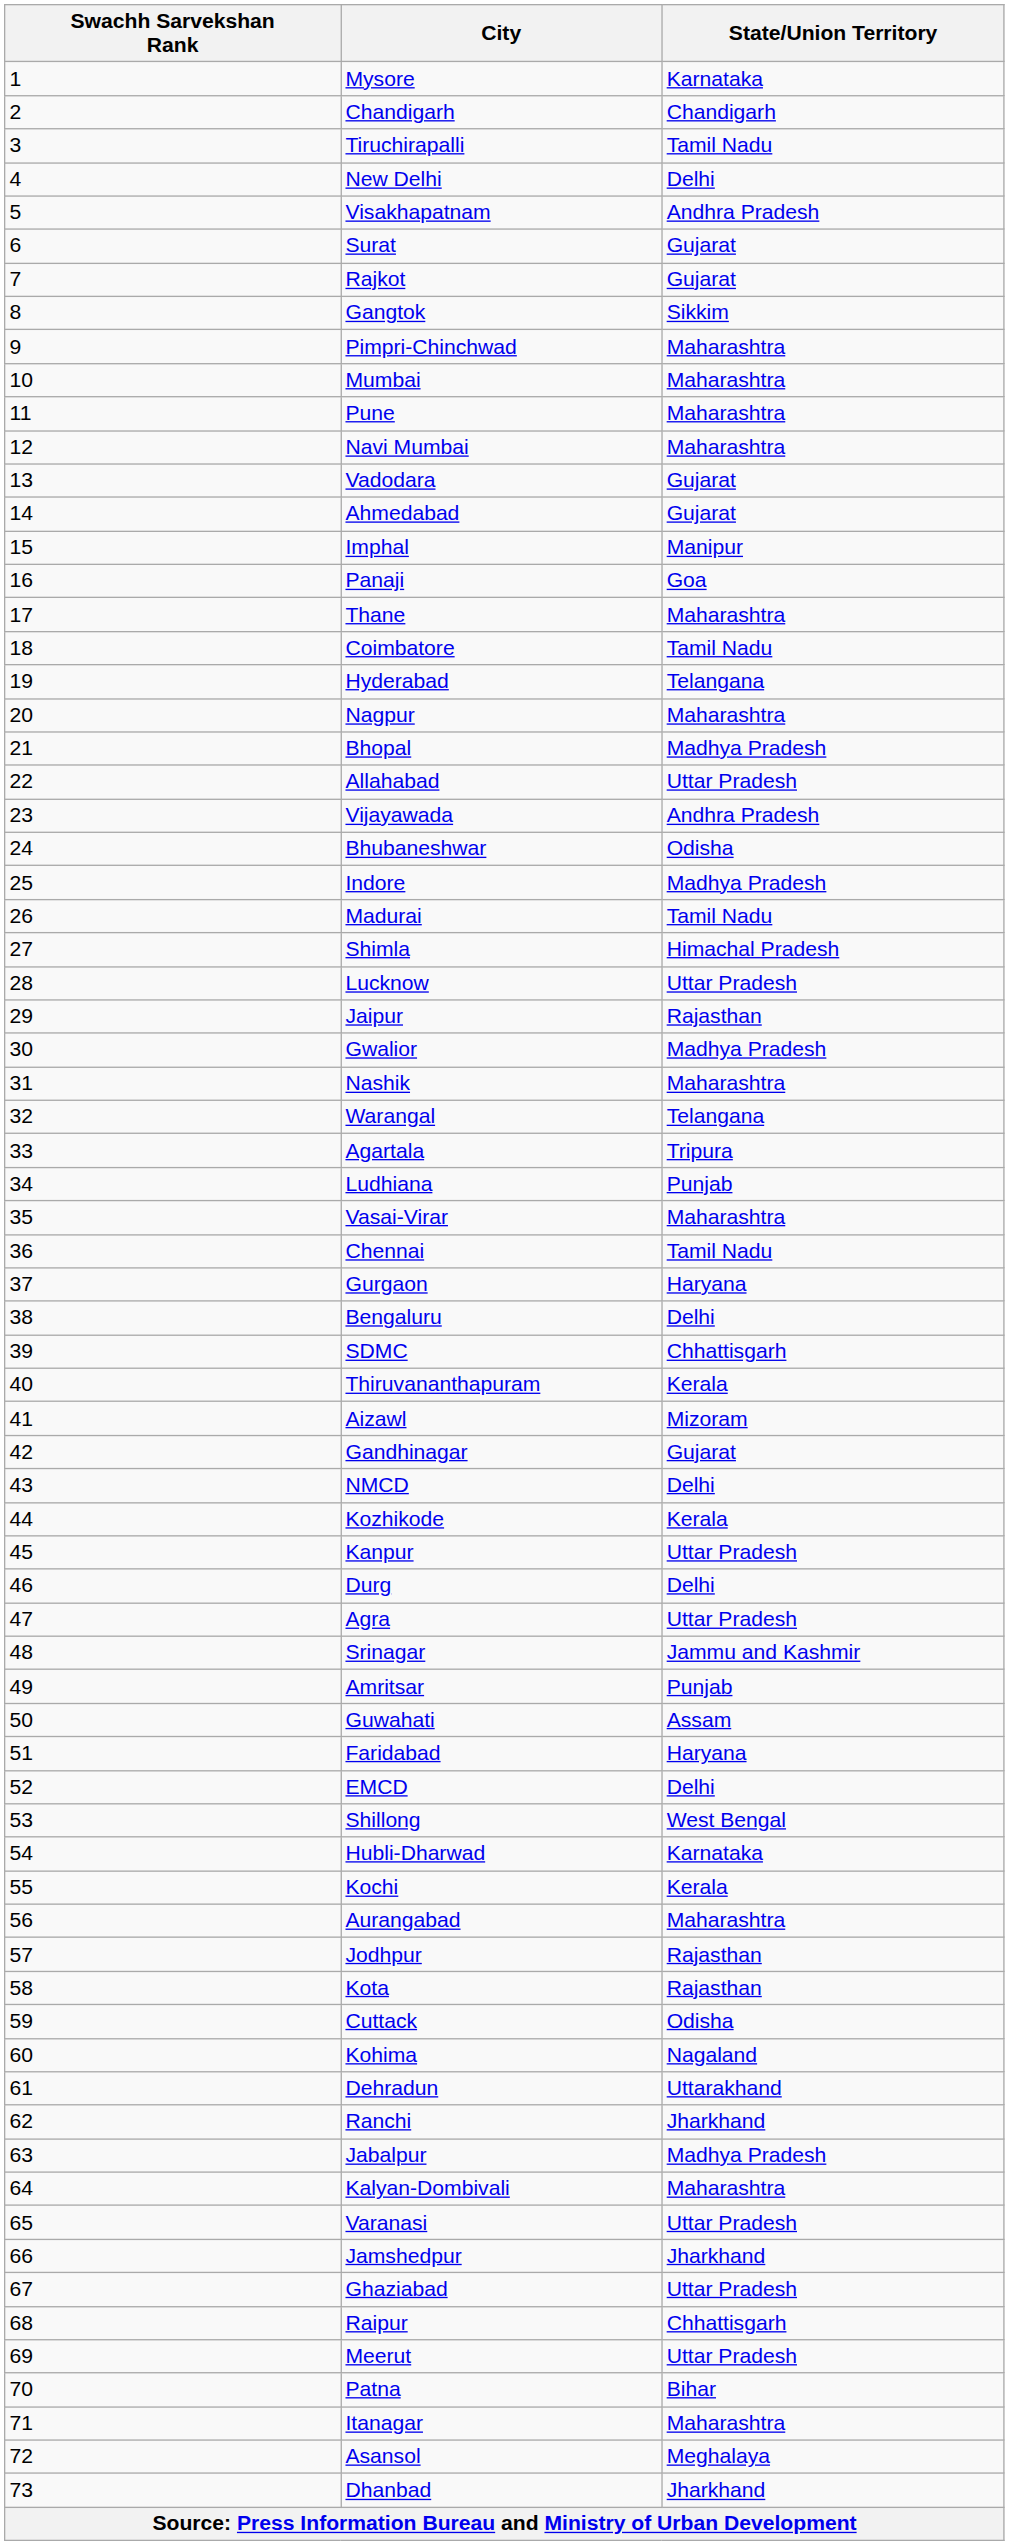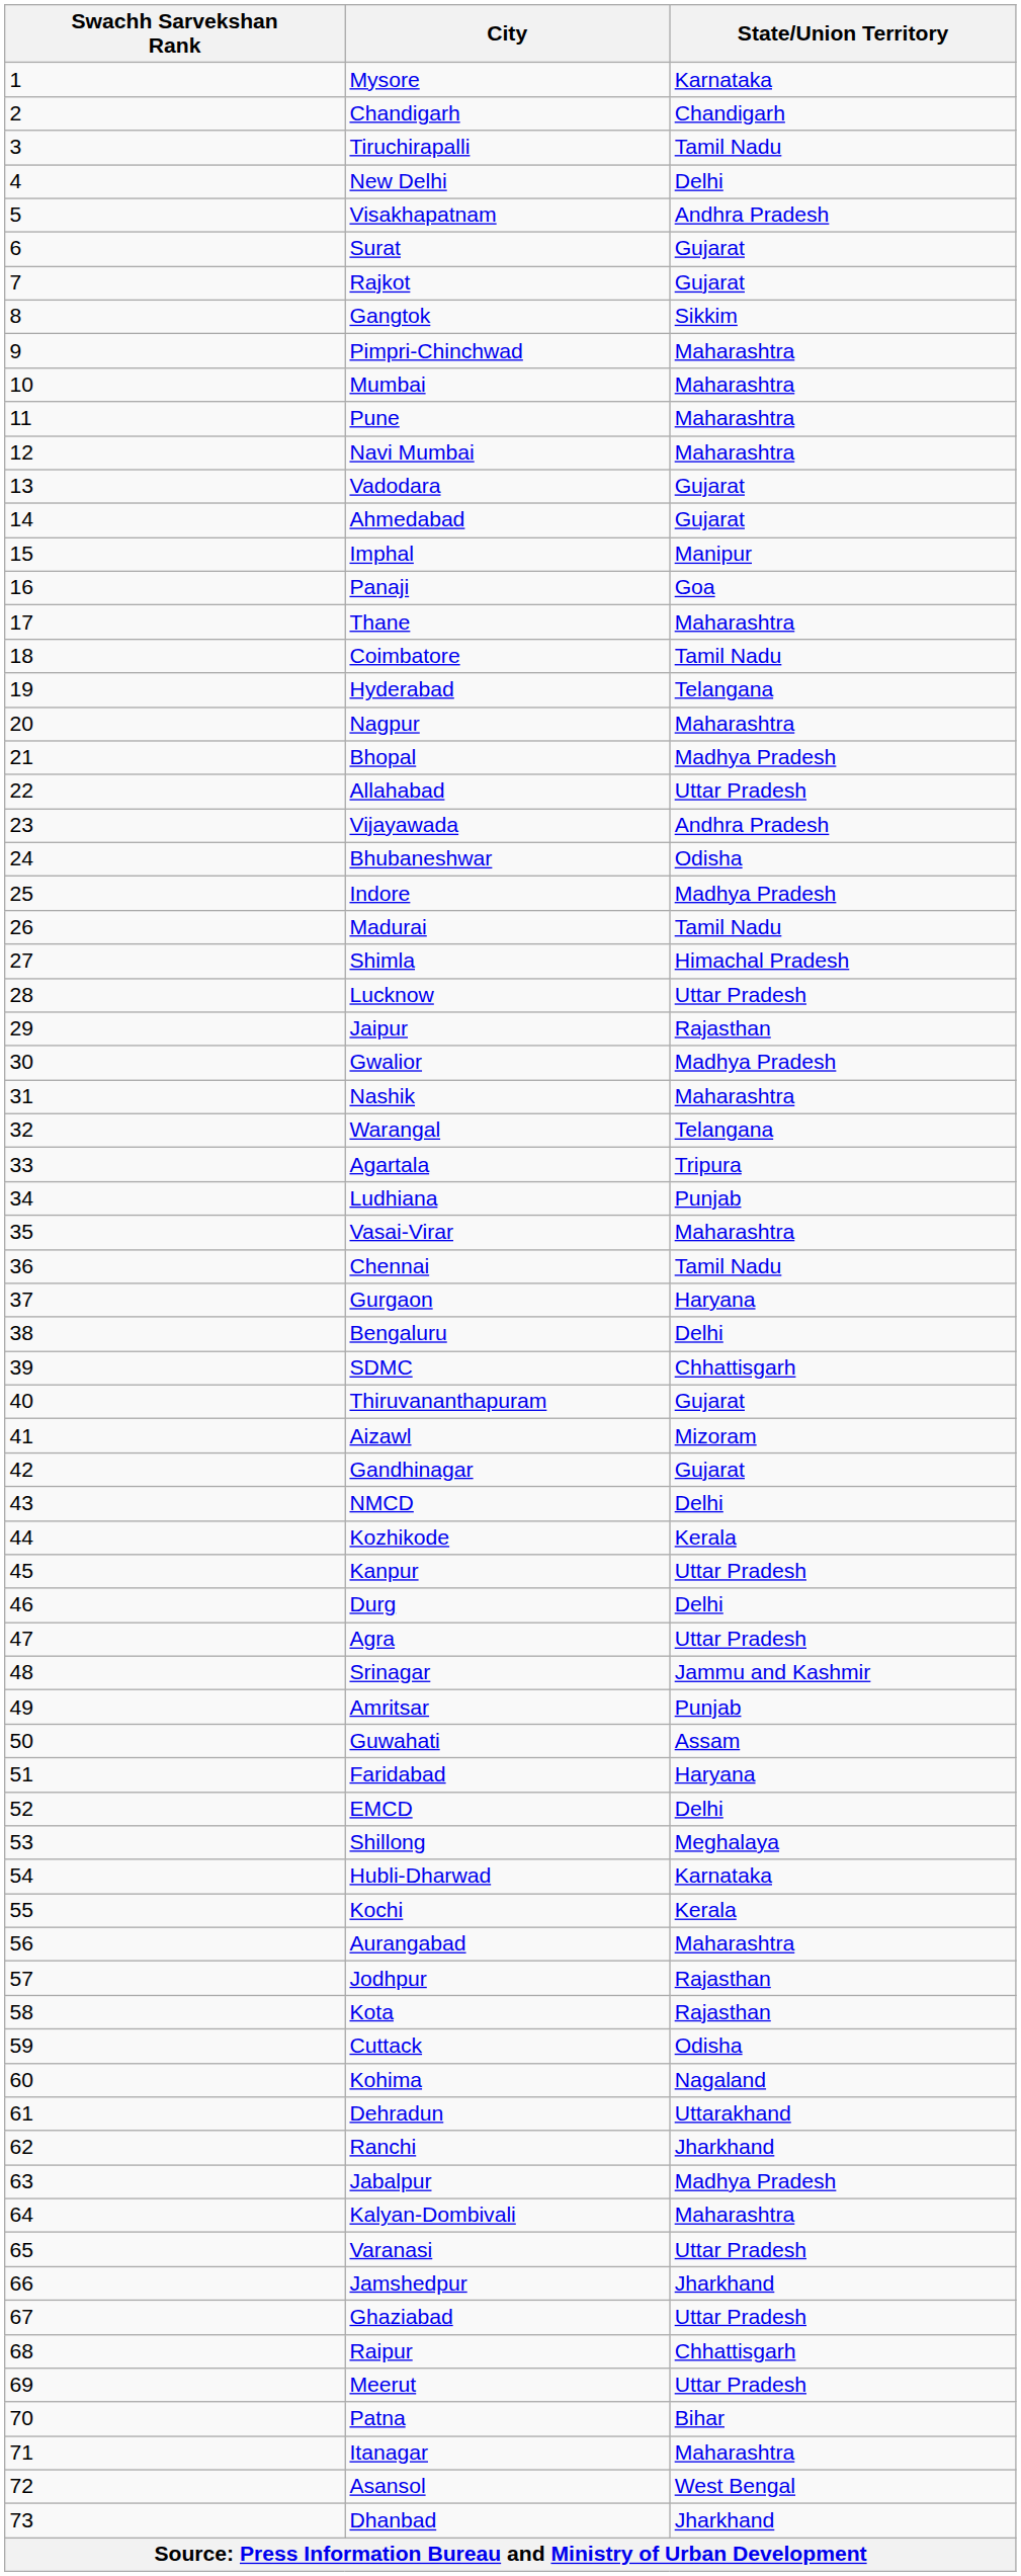Thiruvananthapuram | State/Union Territory: Kerala -> Gujarat
Shillong | State/Union Territory: West Bengal -> Meghalaya
Asansol | State/Union Territory: Meghalaya -> West Bengal
